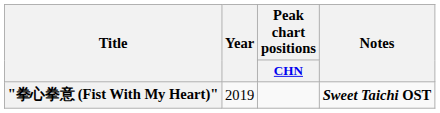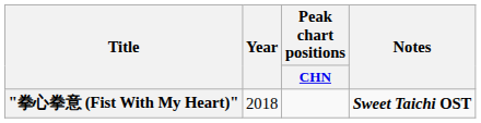"拳心拳意 (Fist With My Heart)" | Year: 2019 -> 2018
